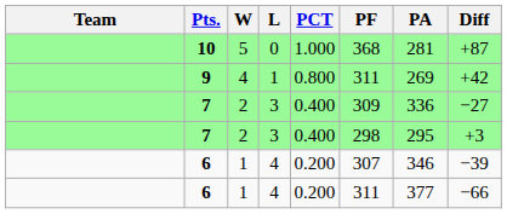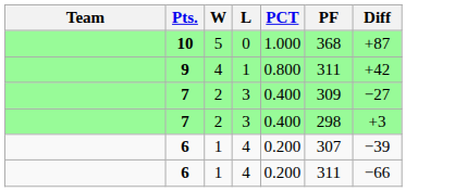- column: PA | 281 | 269 | 336 | 295 | 346 | 377
